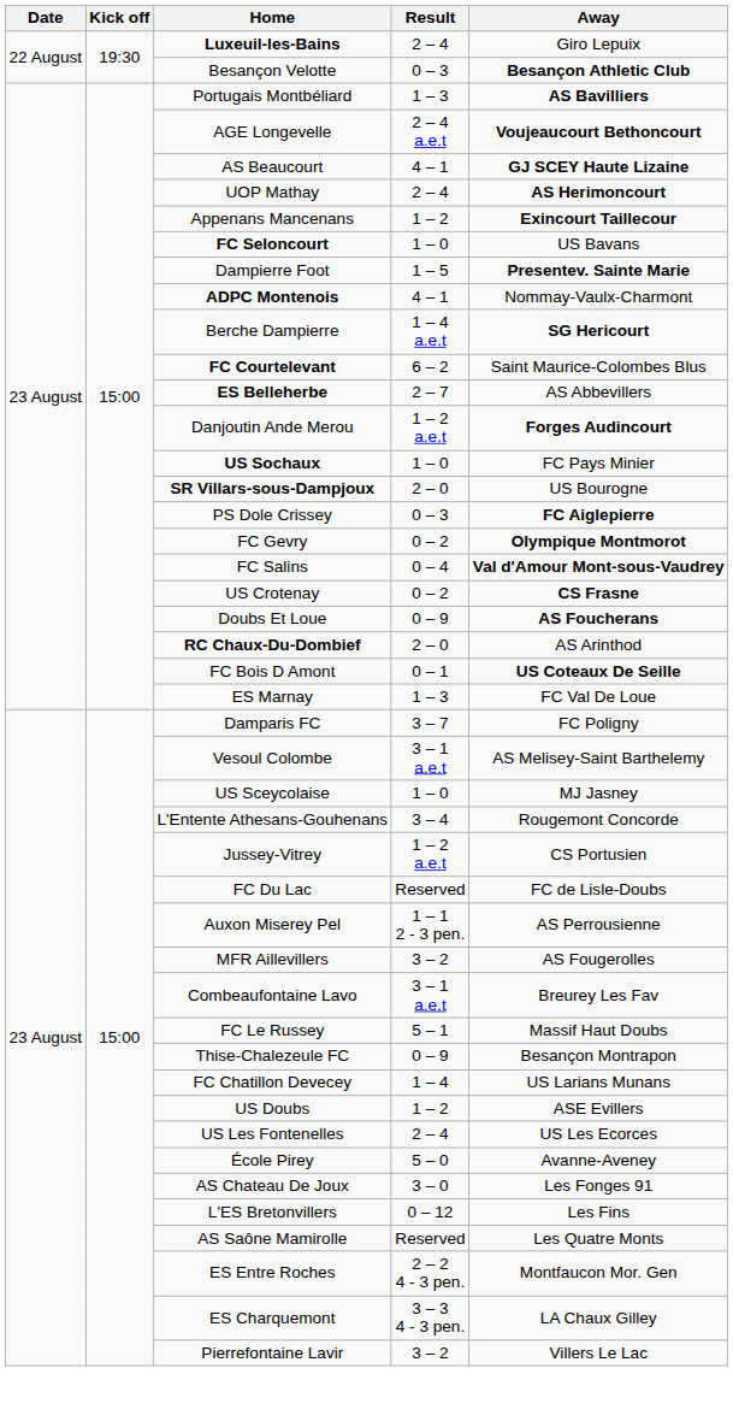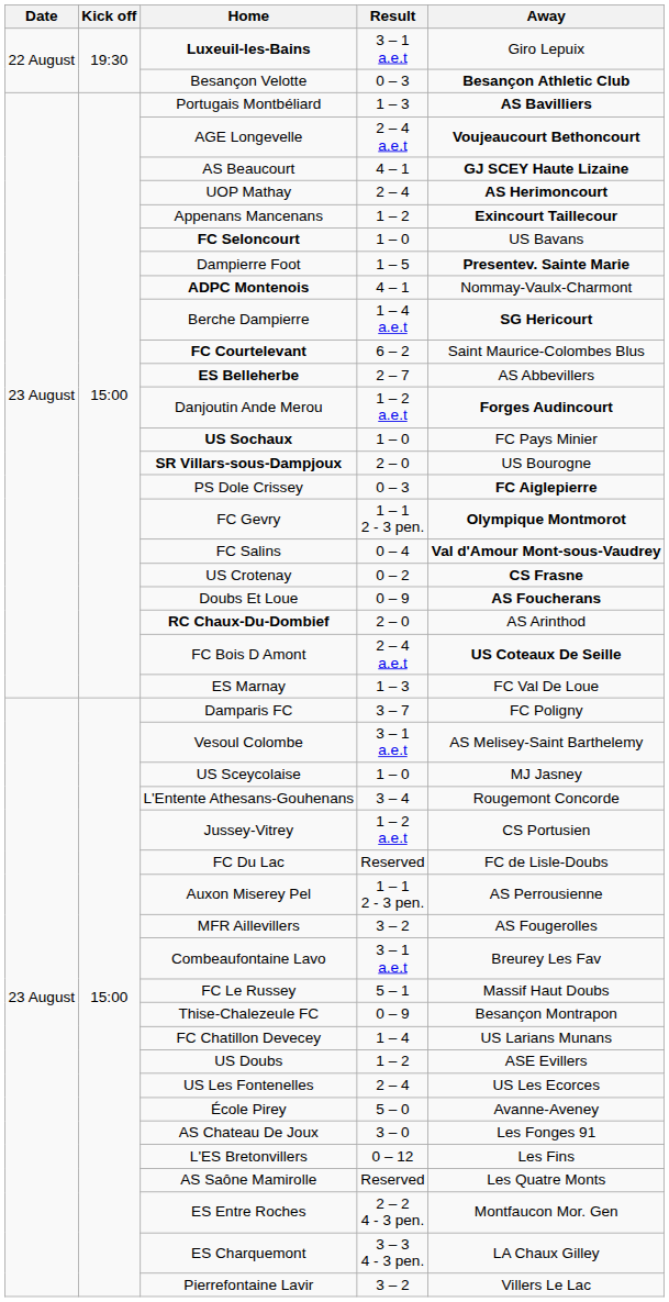Luxeuil-les-Bains | Result: 2 – 4 -> 3 – 1 a.e.t
FC Gevry | Result: 0 – 2 -> 1 – 1 2 - 3 pen.
FC Bois D Amont | Result: 0 – 1 -> 2 – 4 a.e.t
